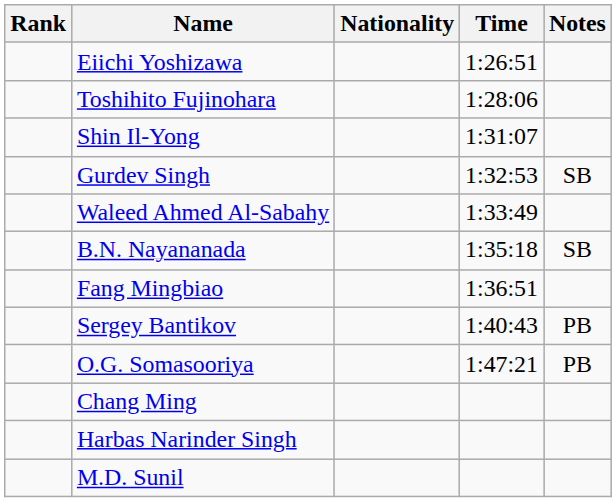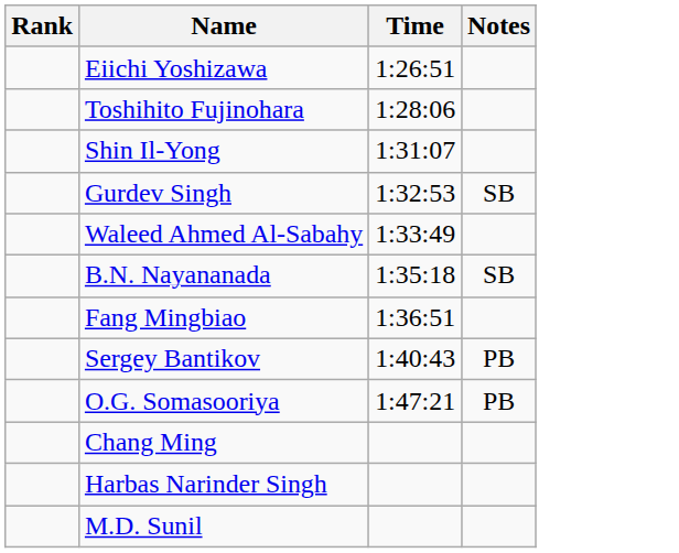- column: Nationality
